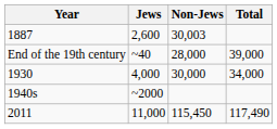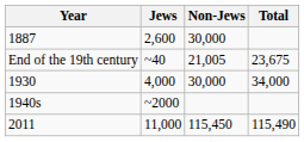1887 | Non-Jews: 30,003 -> 30,000
End of the 19th century | Non-Jews: 28,000 -> 21,005
End of the 19th century | Total: 39,000 -> 23,675
2011 | Total: 117,490 -> 115,490
